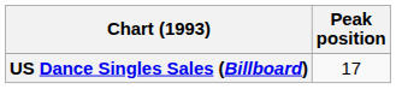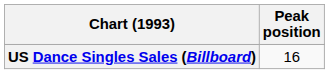US Dance Singles Sales (Billboard) | Peak position: 17 -> 16
